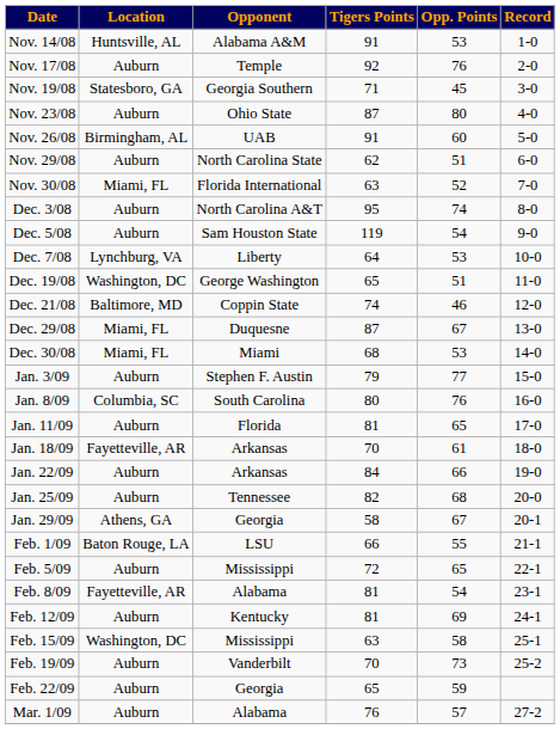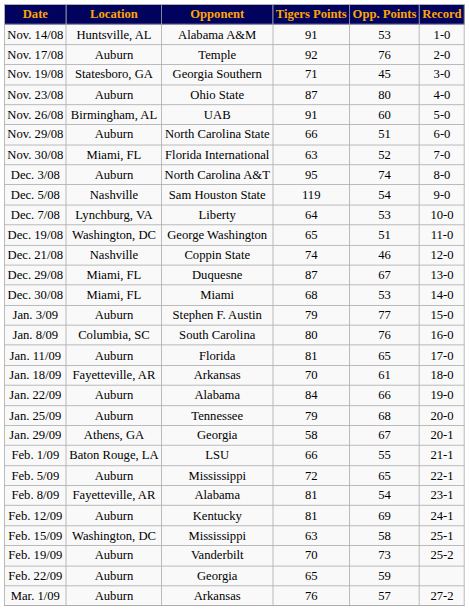Nov. 29/08 | Tigers Points: 62 -> 66
Dec. 5/08 | Location: Auburn -> Nashville
Dec. 21/08 | Location: Baltimore, MD -> Nashville
Jan. 22/09 | Opponent: Arkansas -> Alabama
Jan. 25/09 | Tigers Points: 82 -> 79
Mar. 1/09 | Opponent: Alabama -> Arkansas
